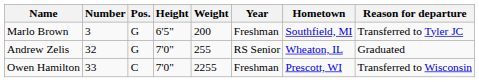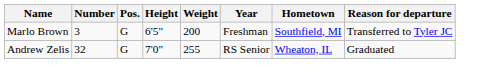- row: Owen Hamilton | 33 | C | 7'0" | 2255 | Freshman | Prescott, WI | Transferred to Wisconsin
